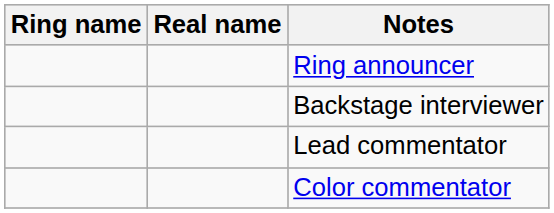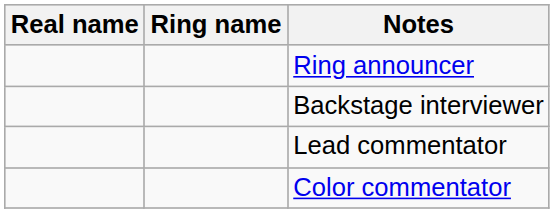columns swapped: Ring name <-> Real name
